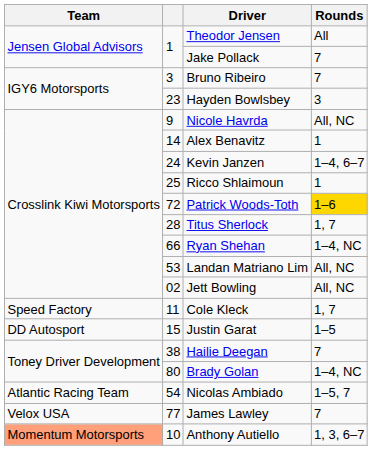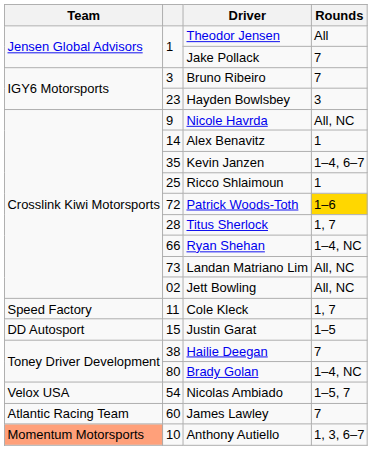Kevin Janzen | column 2: 24 -> 35
Landan Matriano Lim | column 2: 53 -> 73
Nicolas Ambiado | Team: Atlantic Racing Team -> Velox USA
James Lawley | Team: Velox USA -> Atlantic Racing Team
James Lawley | column 2: 77 -> 60
